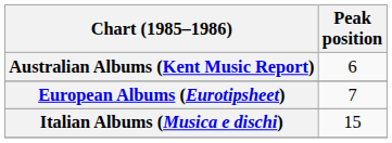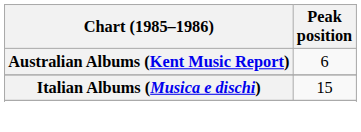- row: European Albums (Eurotipsheet) | 7
